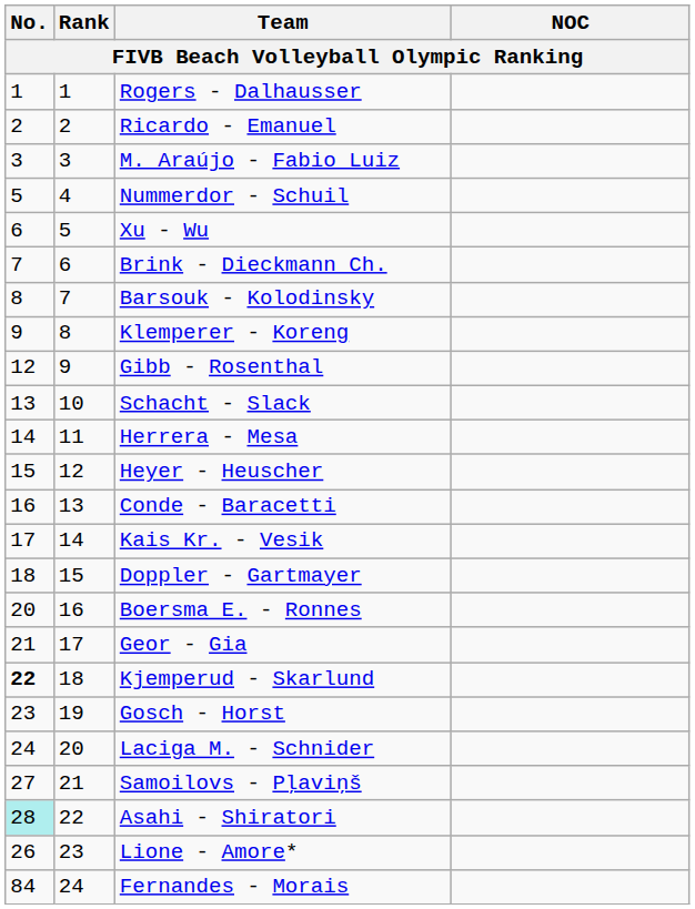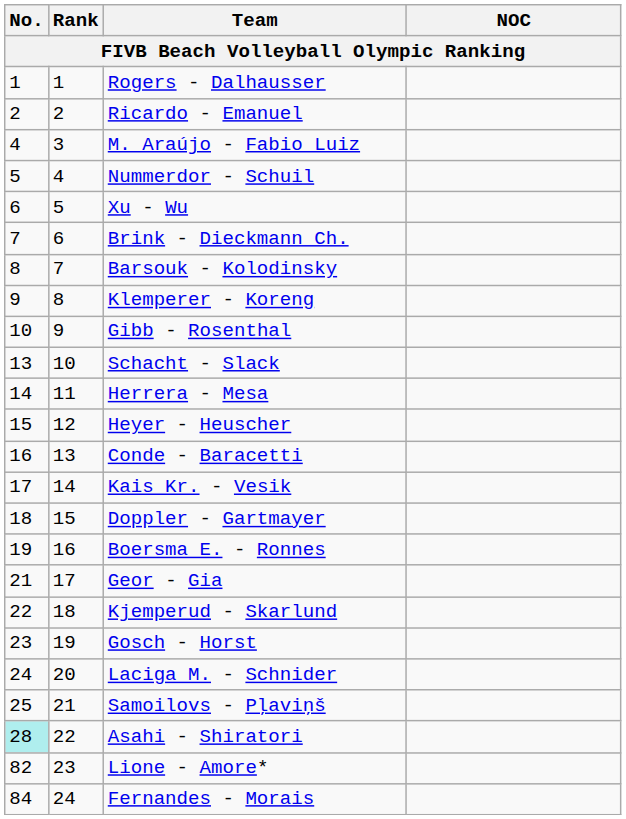M. Araújo - Fabio Luiz | No.: 3 -> 4
Gibb - Rosenthal | No.: 12 -> 10
Boersma E. - Ronnes | No.: 20 -> 19
Kjemperud - Skarlund | No.: bold -> normal
Samoilovs - Pļaviņš | No.: 27 -> 25
Lione - Amore* | No.: 26 -> 82
